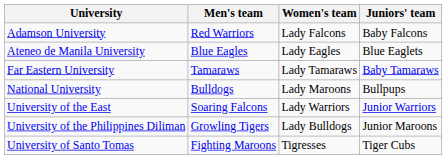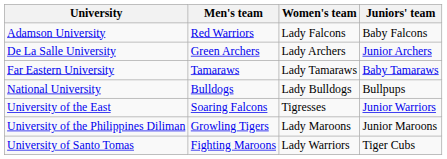- row: Ateneo de Manila University | Blue Eagles | Lady Eagles | Blue Eaglets
+ row: De La Salle University | Green Archers | Lady Archers | Junior Archers
National University | Women's team: Lady Maroons -> Lady Bulldogs
University of the East | Women's team: Lady Warriors -> Tigresses
University of the Philippines Diliman | Women's team: Lady Bulldogs -> Lady Maroons
University of Santo Tomas | Women's team: Tigresses -> Lady Warriors
